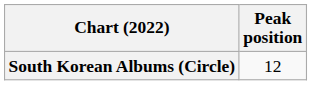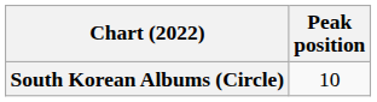South Korean Albums (Circle) | Peak position: 12 -> 10
